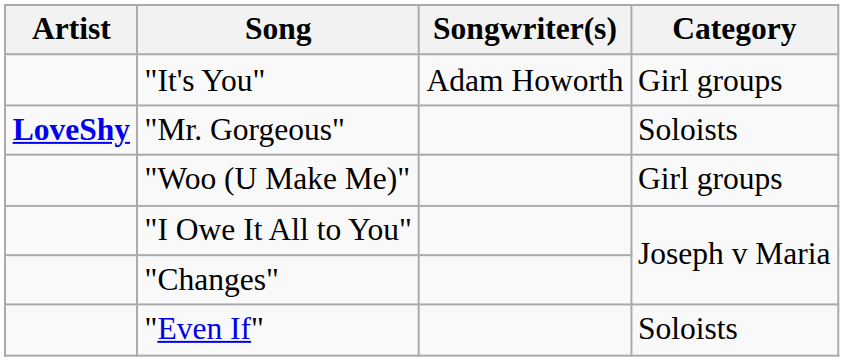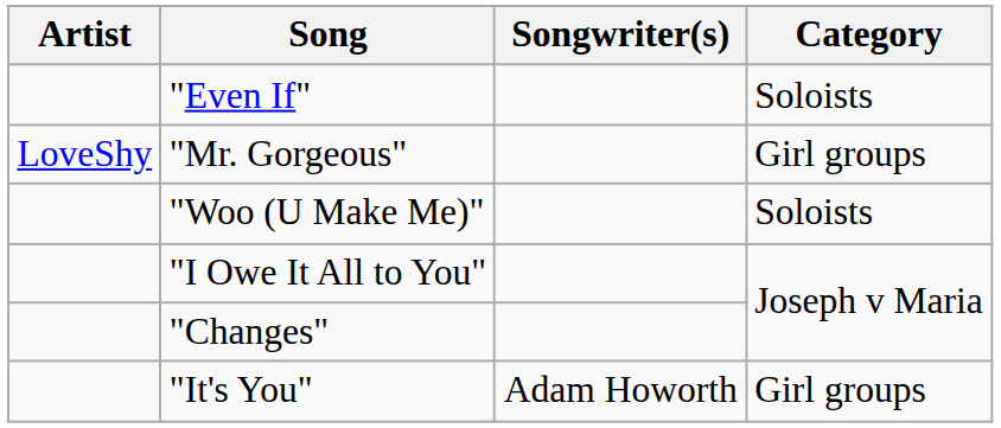rows swapped: "Even If" <-> "It's You"
"Mr. Gorgeous" | Artist: bold -> normal
"Mr. Gorgeous" | Category: Soloists -> Girl groups
"Woo (U Make Me)" | Category: Girl groups -> Soloists
